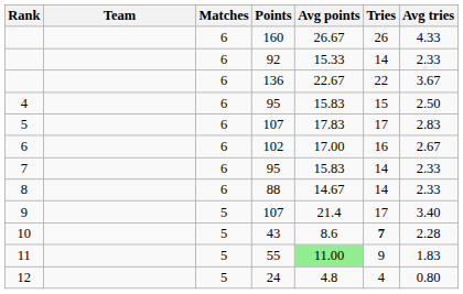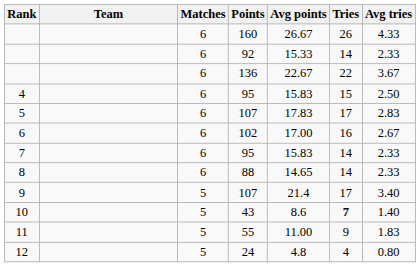8 | Avg points: 14.67 -> 14.65
10 | Avg tries: 2.28 -> 1.40
11 | Avg points: lightgreen background -> no background
